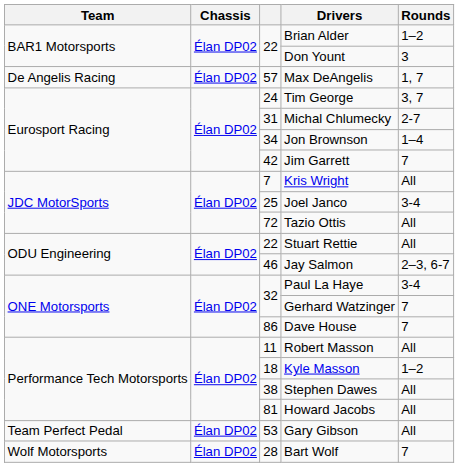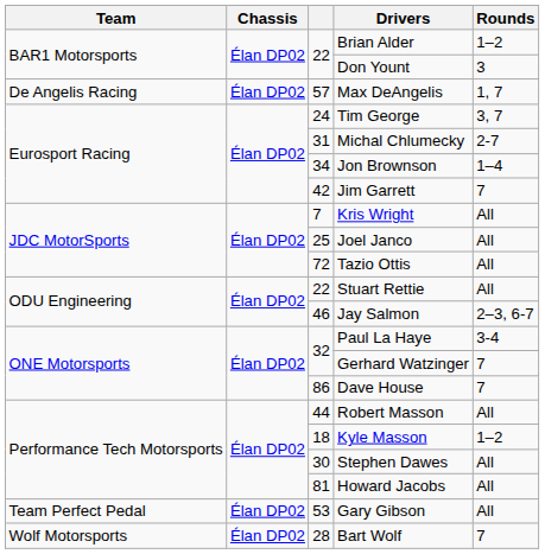Joel Janco | Rounds: 3-4 -> All
Robert Masson | column 3: 11 -> 44
Stephen Dawes | column 3: 38 -> 30
